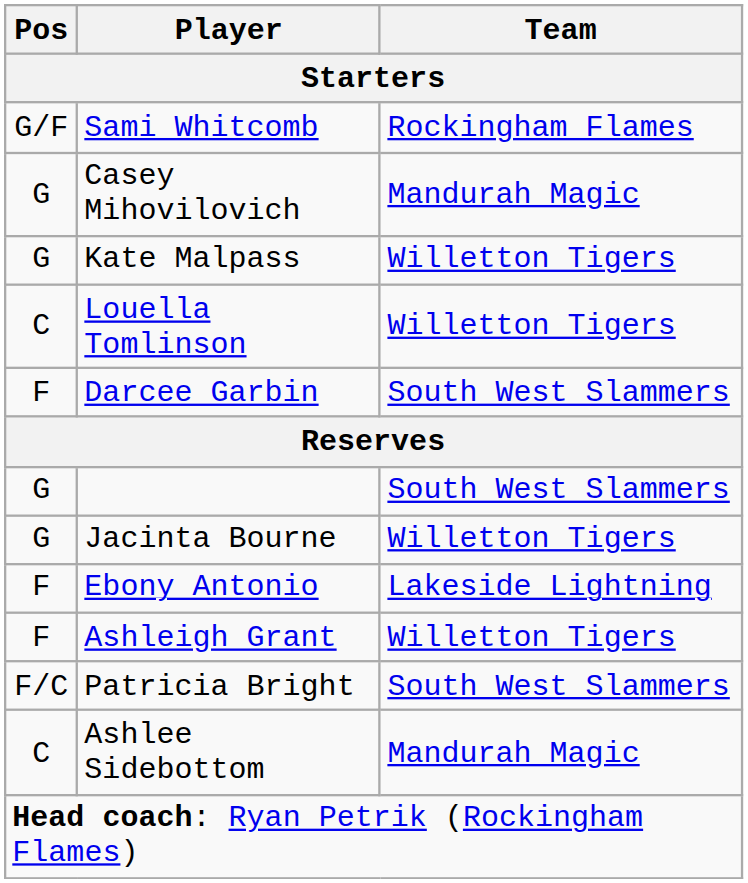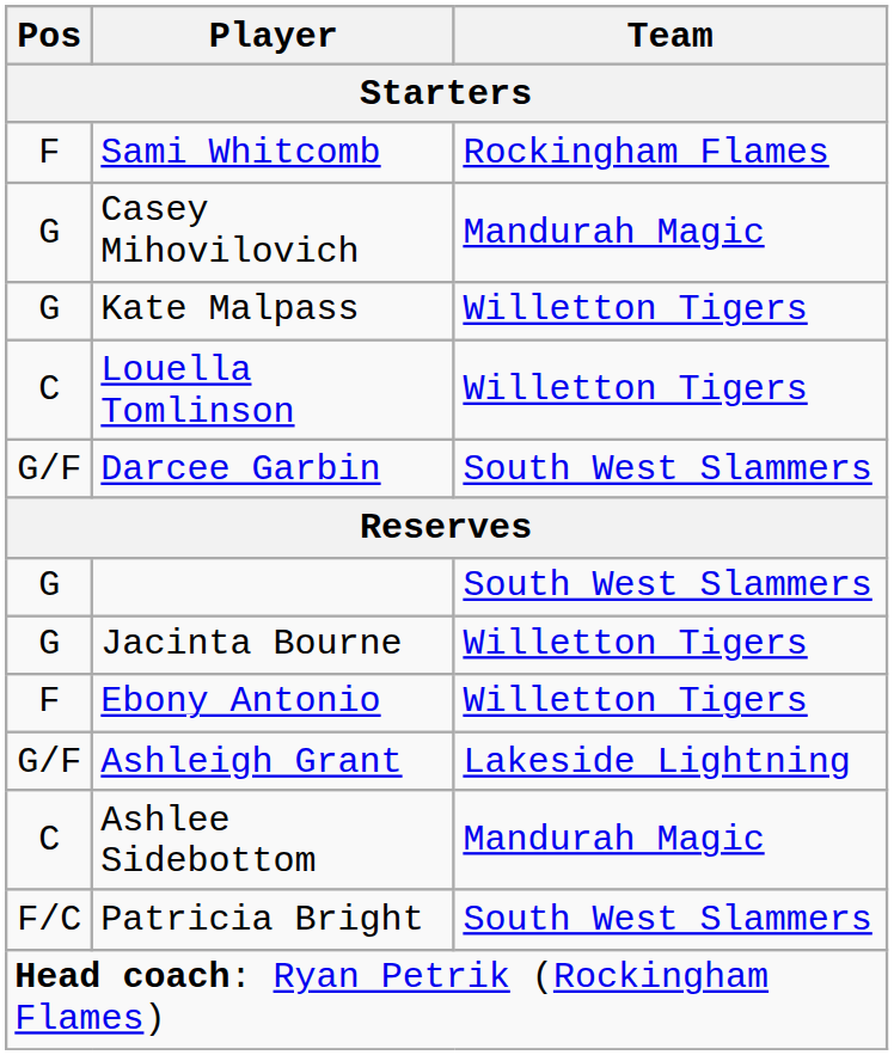Sami Whitcomb | Pos: G/F -> F
Darcee Garbin | Pos: F -> G/F
Ebony Antonio | Team: Lakeside Lightning -> Willetton Tigers
Ashleigh Grant | Pos: F -> G/F
Ashleigh Grant | Team: Willetton Tigers -> Lakeside Lightning
rows swapped: Patricia Bright <-> Ashlee Sidebottom
